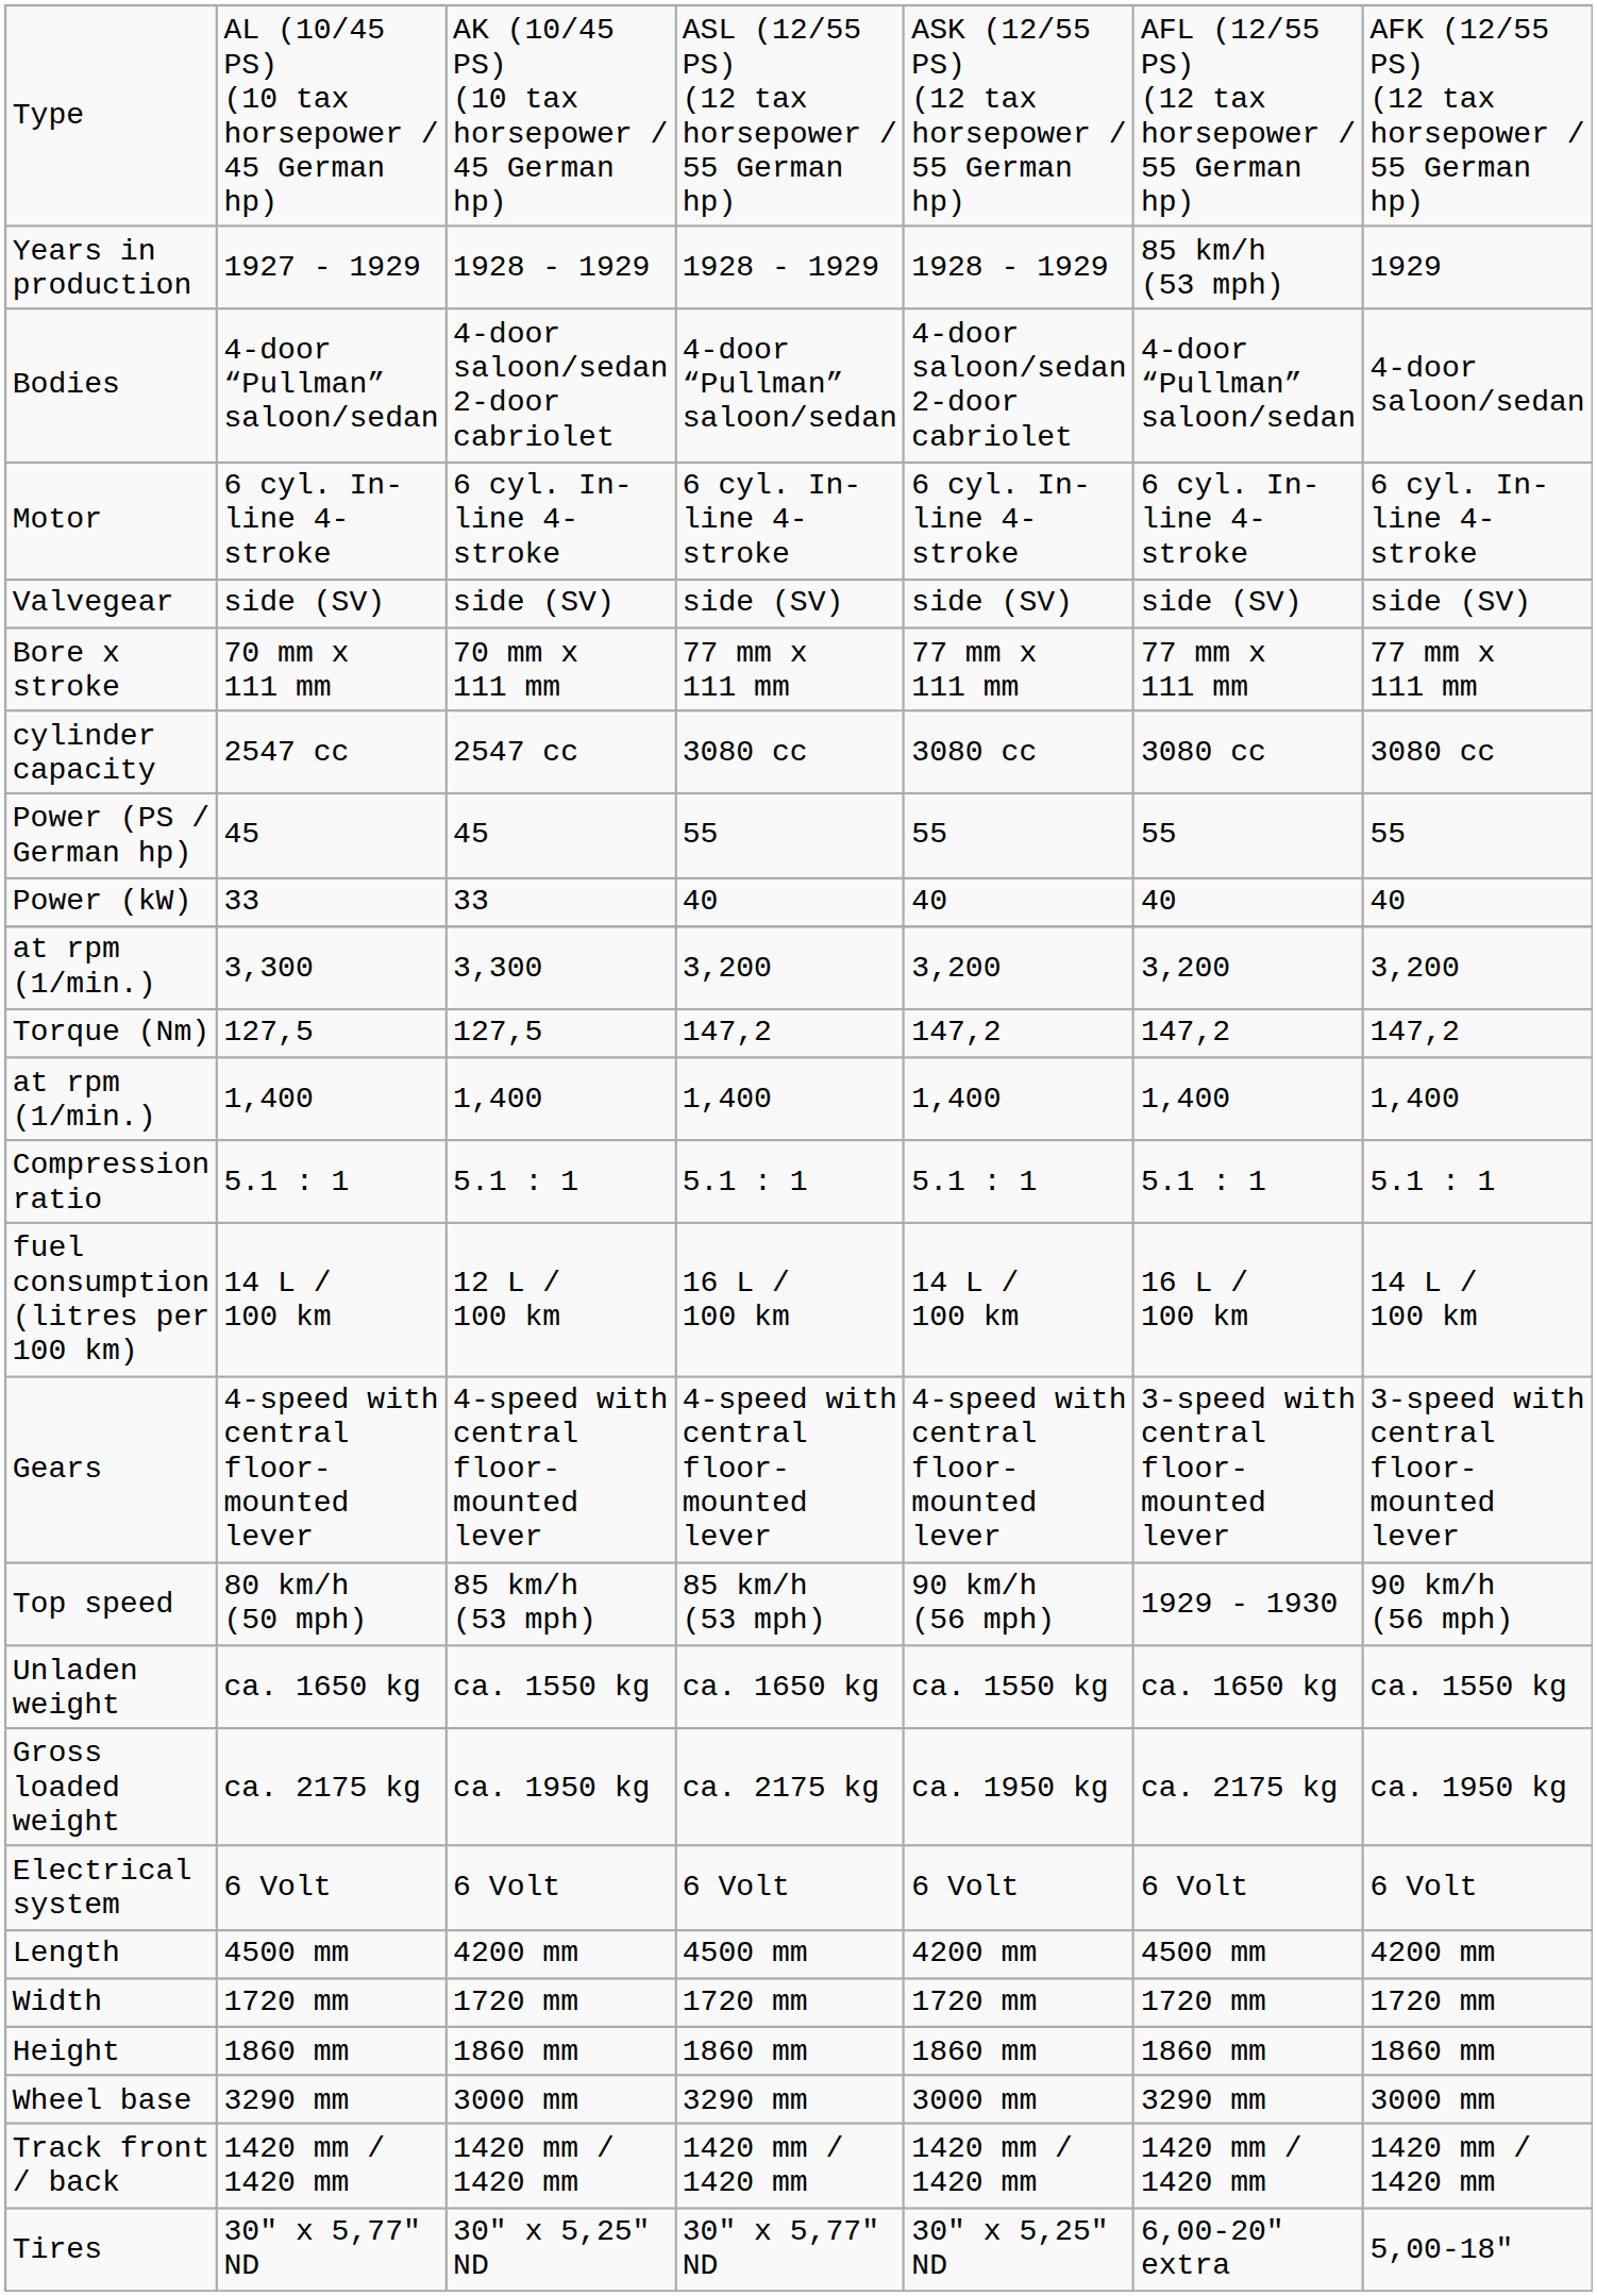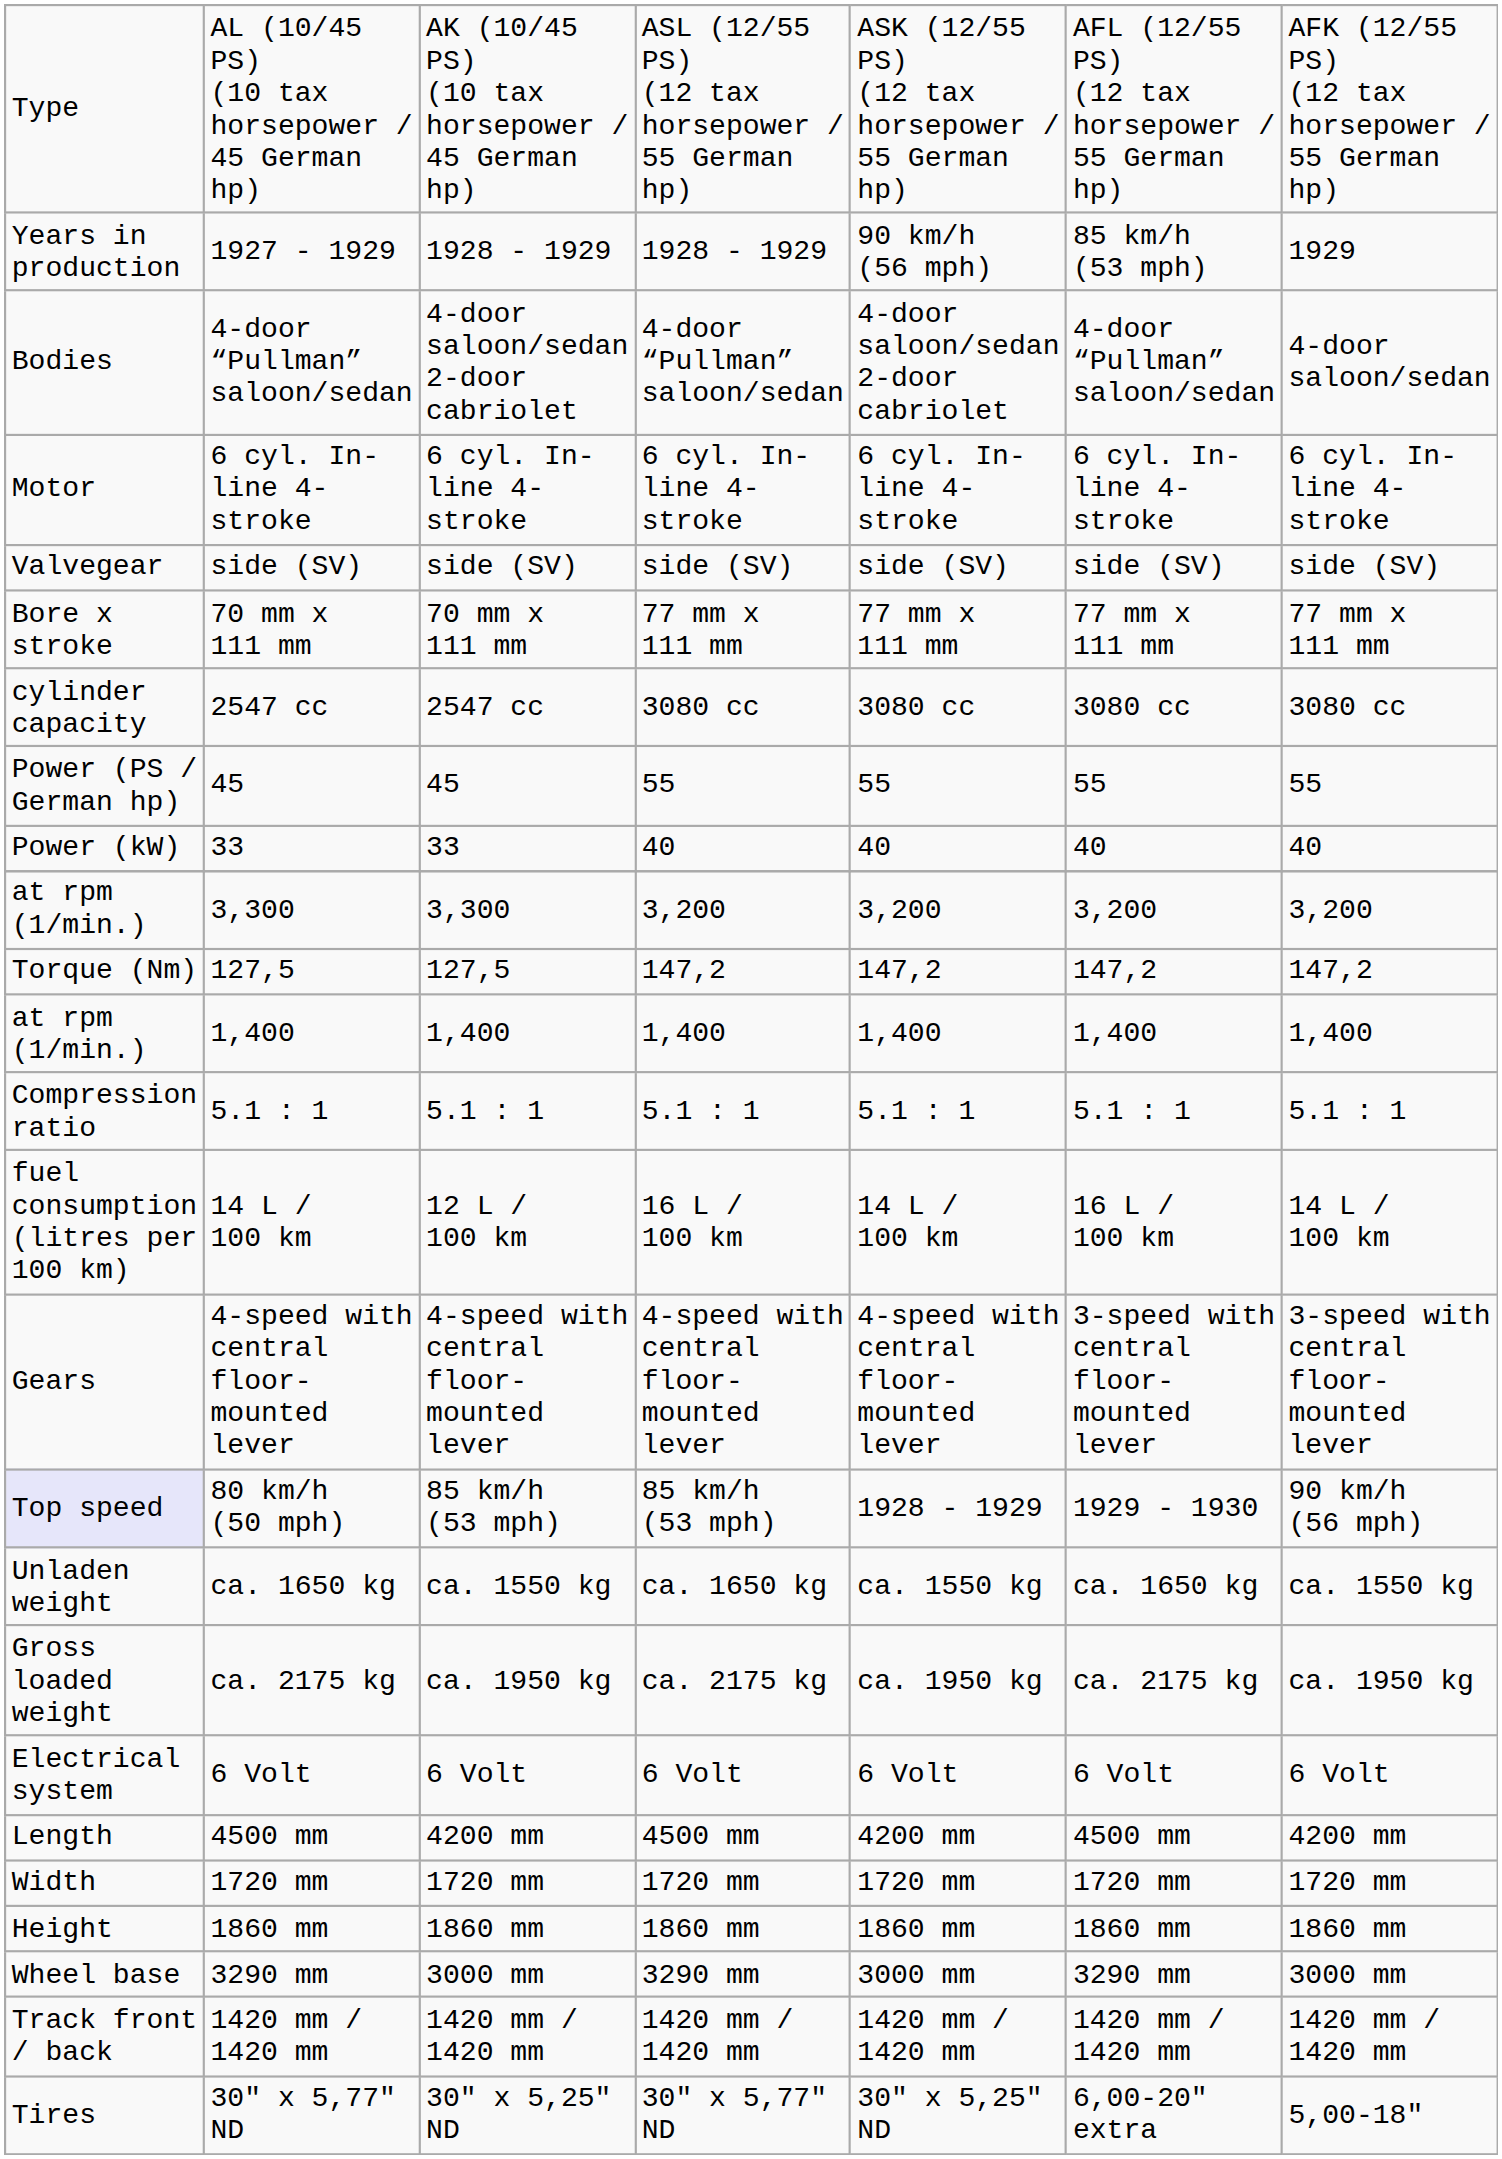1927 - 1929 | column 5: 1928 - 1929 -> 90 km/h (56 mph)
80 km/h (50 mph) | column 1: no background -> lavender background
80 km/h (50 mph) | column 5: 90 km/h (56 mph) -> 1928 - 1929
